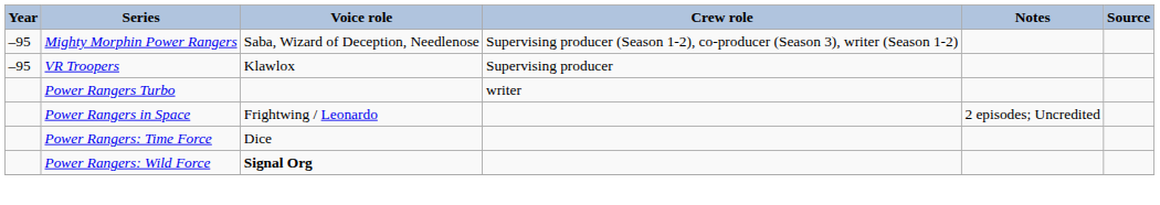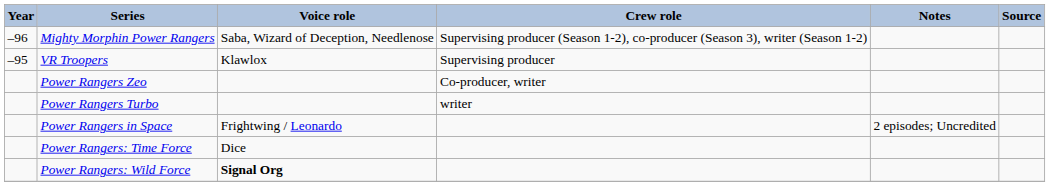Mighty Morphin Power Rangers | Year: –95 -> –96
+ row: Power Rangers Zeo | Co-producer, writer
